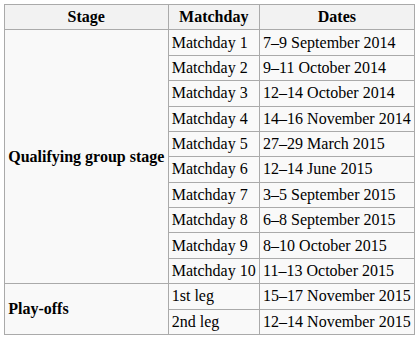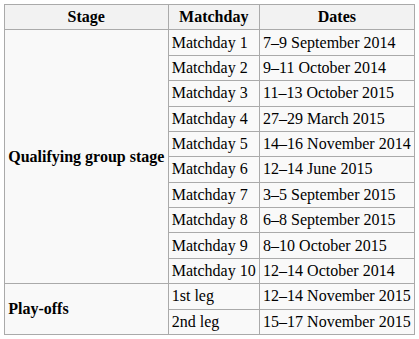Matchday 3 | Dates: 12–14 October 2014 -> 11–13 October 2015
Matchday 4 | Dates: 14–16 November 2014 -> 27–29 March 2015
Matchday 5 | Dates: 27–29 March 2015 -> 14–16 November 2014
Matchday 10 | Dates: 11–13 October 2015 -> 12–14 October 2014
1st leg | Dates: 15–17 November 2015 -> 12–14 November 2015
2nd leg | Dates: 12–14 November 2015 -> 15–17 November 2015
